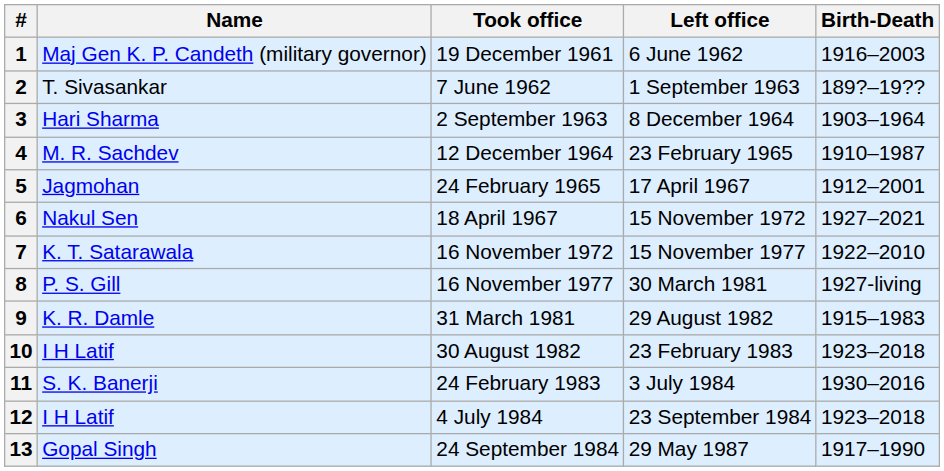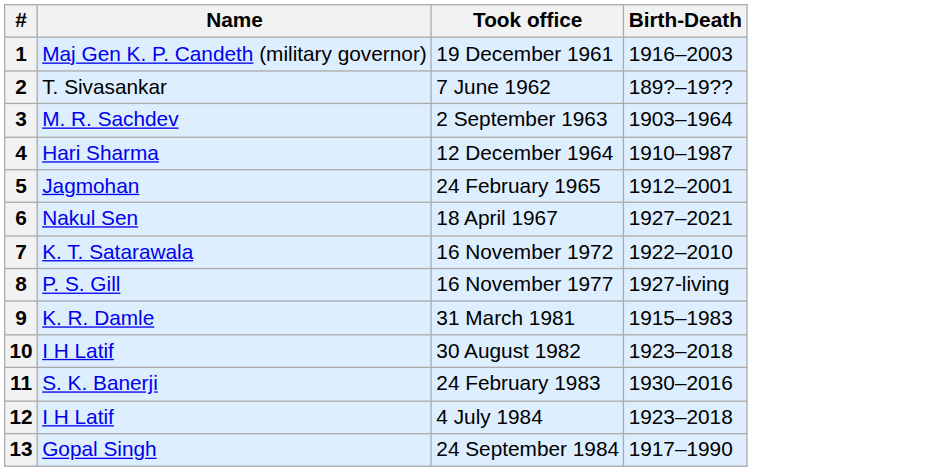- column: Left office | 6 June 1962 | 1 September 1963 | 8 December 1964 | 23 February 1965 | 17 April 1967 | 15 November 1972 | 15 November 1977 | 30 March 1981 | 29 August 1982 | 23 February 1983 | 3 July 1984 | 23 September 1984 | 29 May 1987
3 | Name: Hari Sharma -> M. R. Sachdev
4 | Name: M. R. Sachdev -> Hari Sharma
